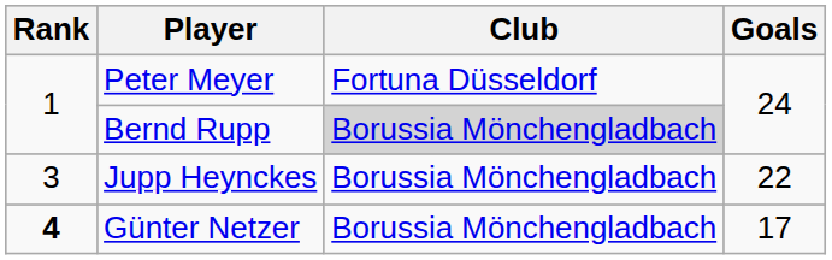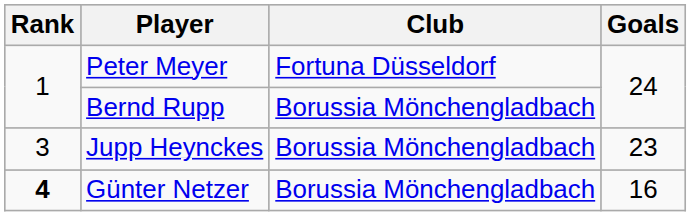Bernd Rupp | Club: lightgrey background -> no background
Jupp Heynckes | Goals: 22 -> 23
Günter Netzer | Goals: 17 -> 16
